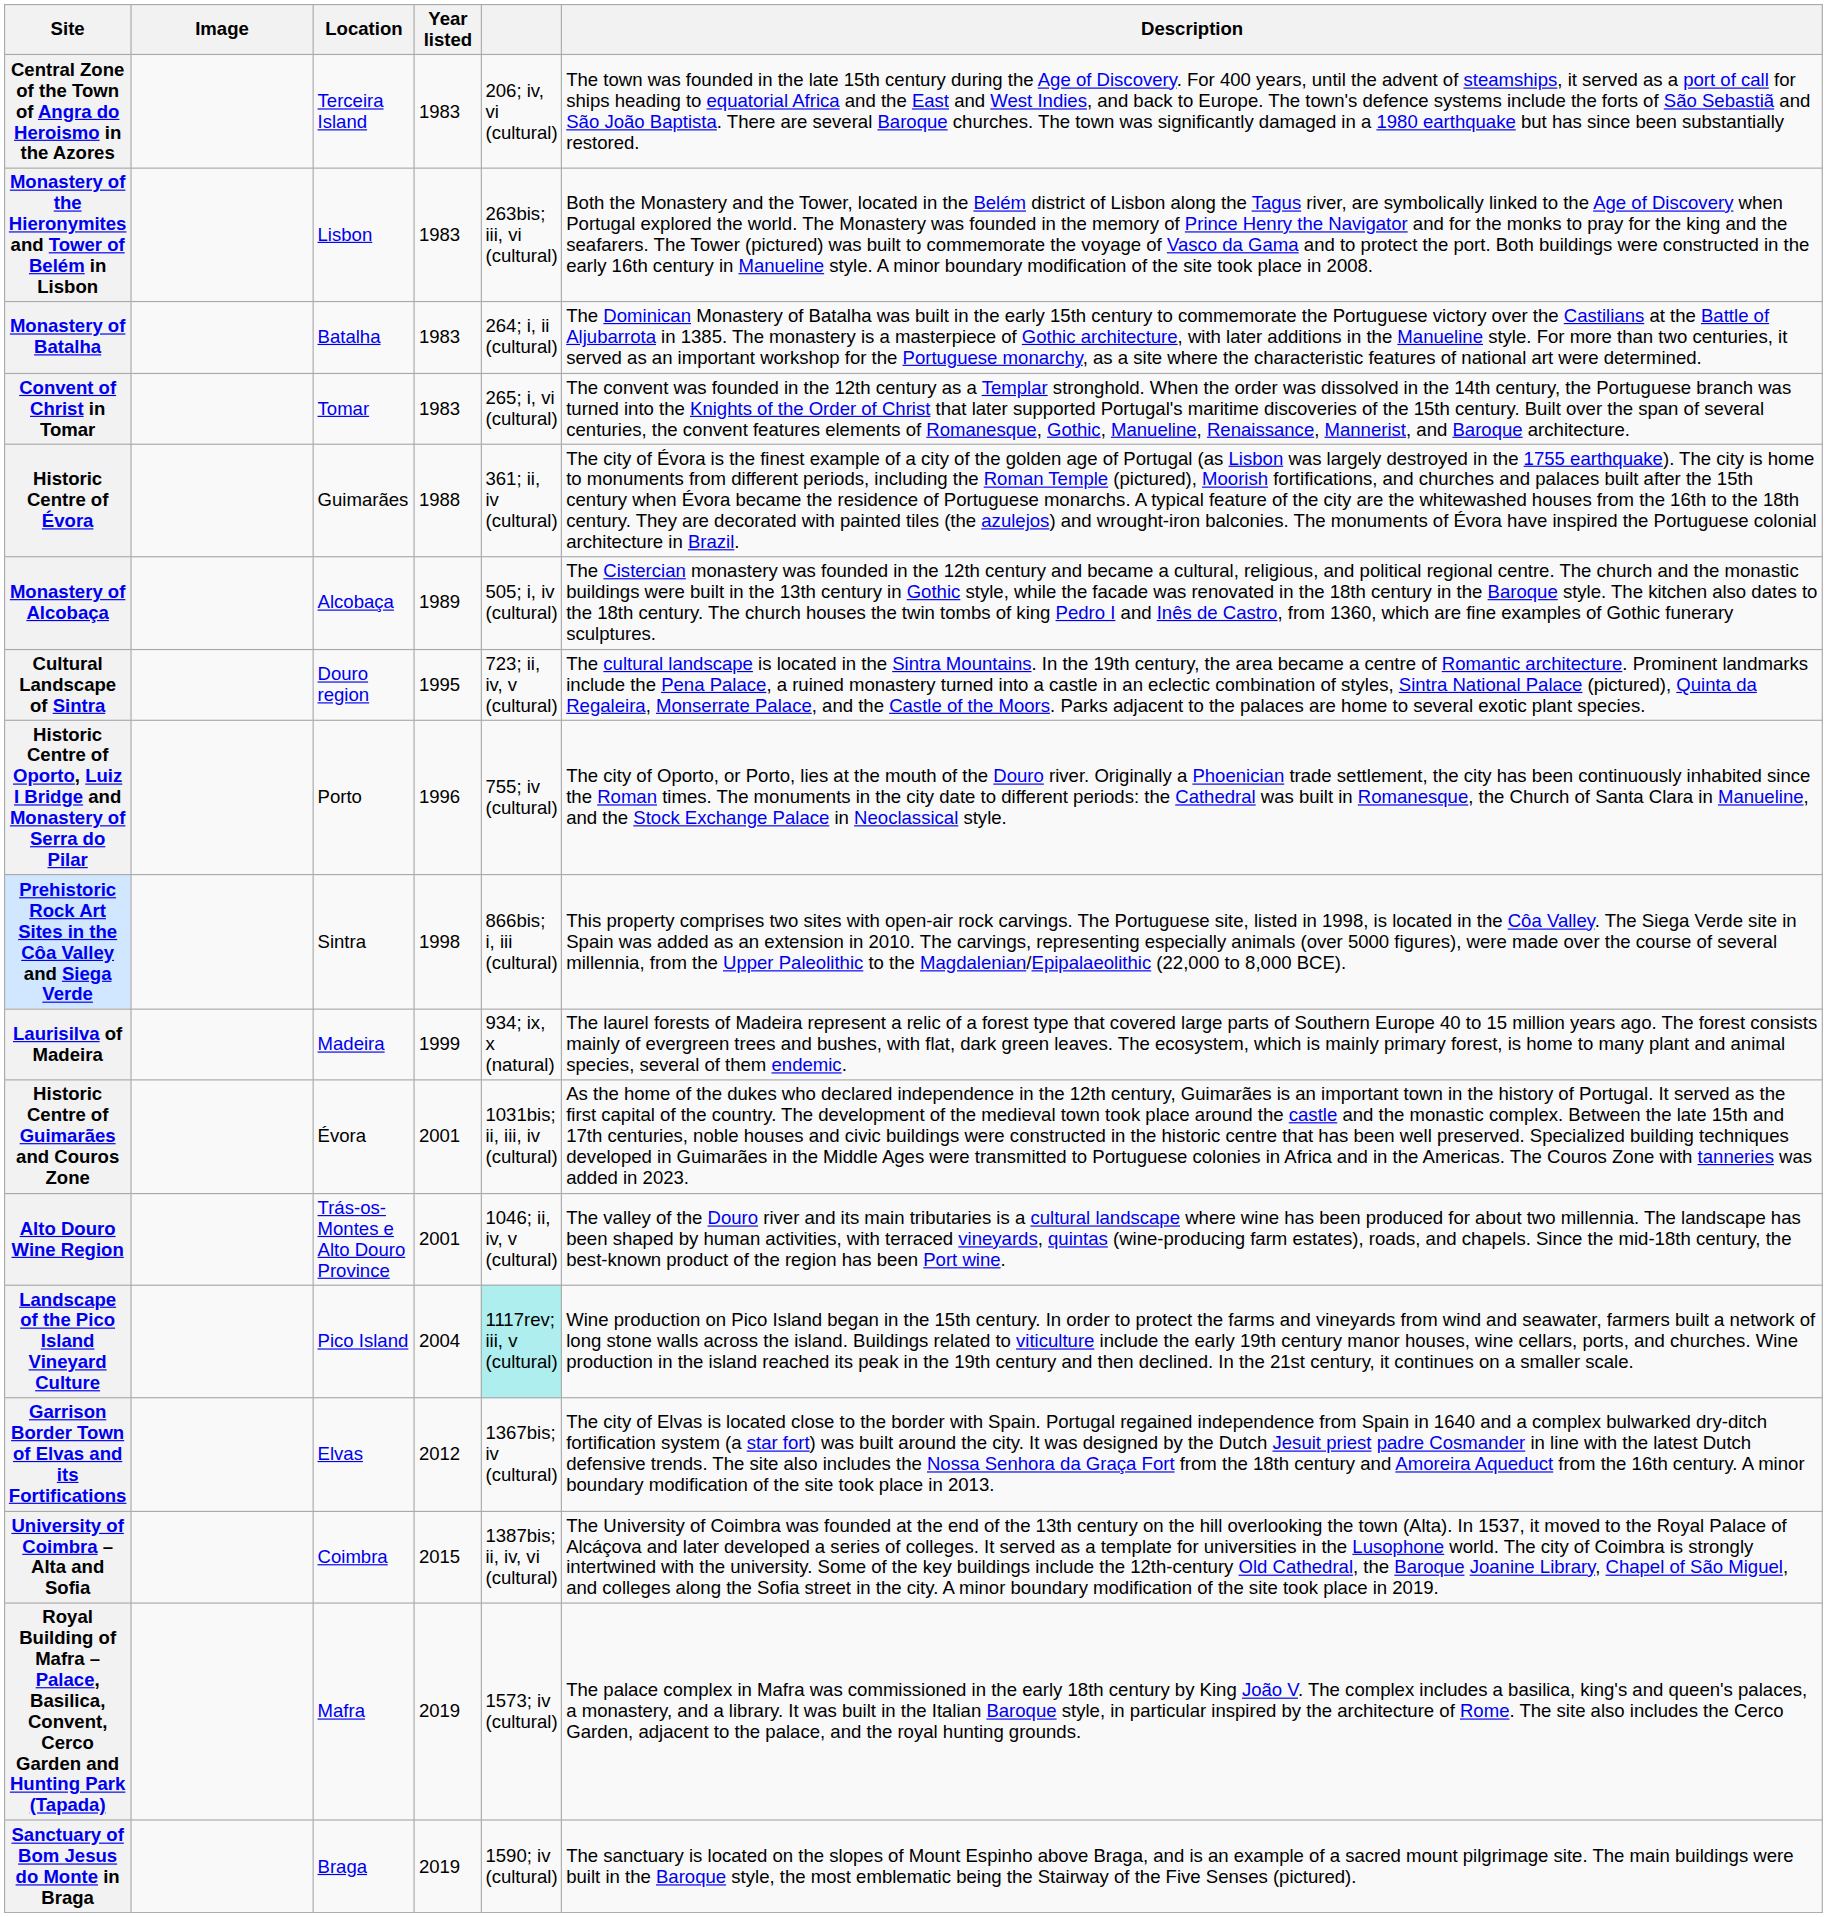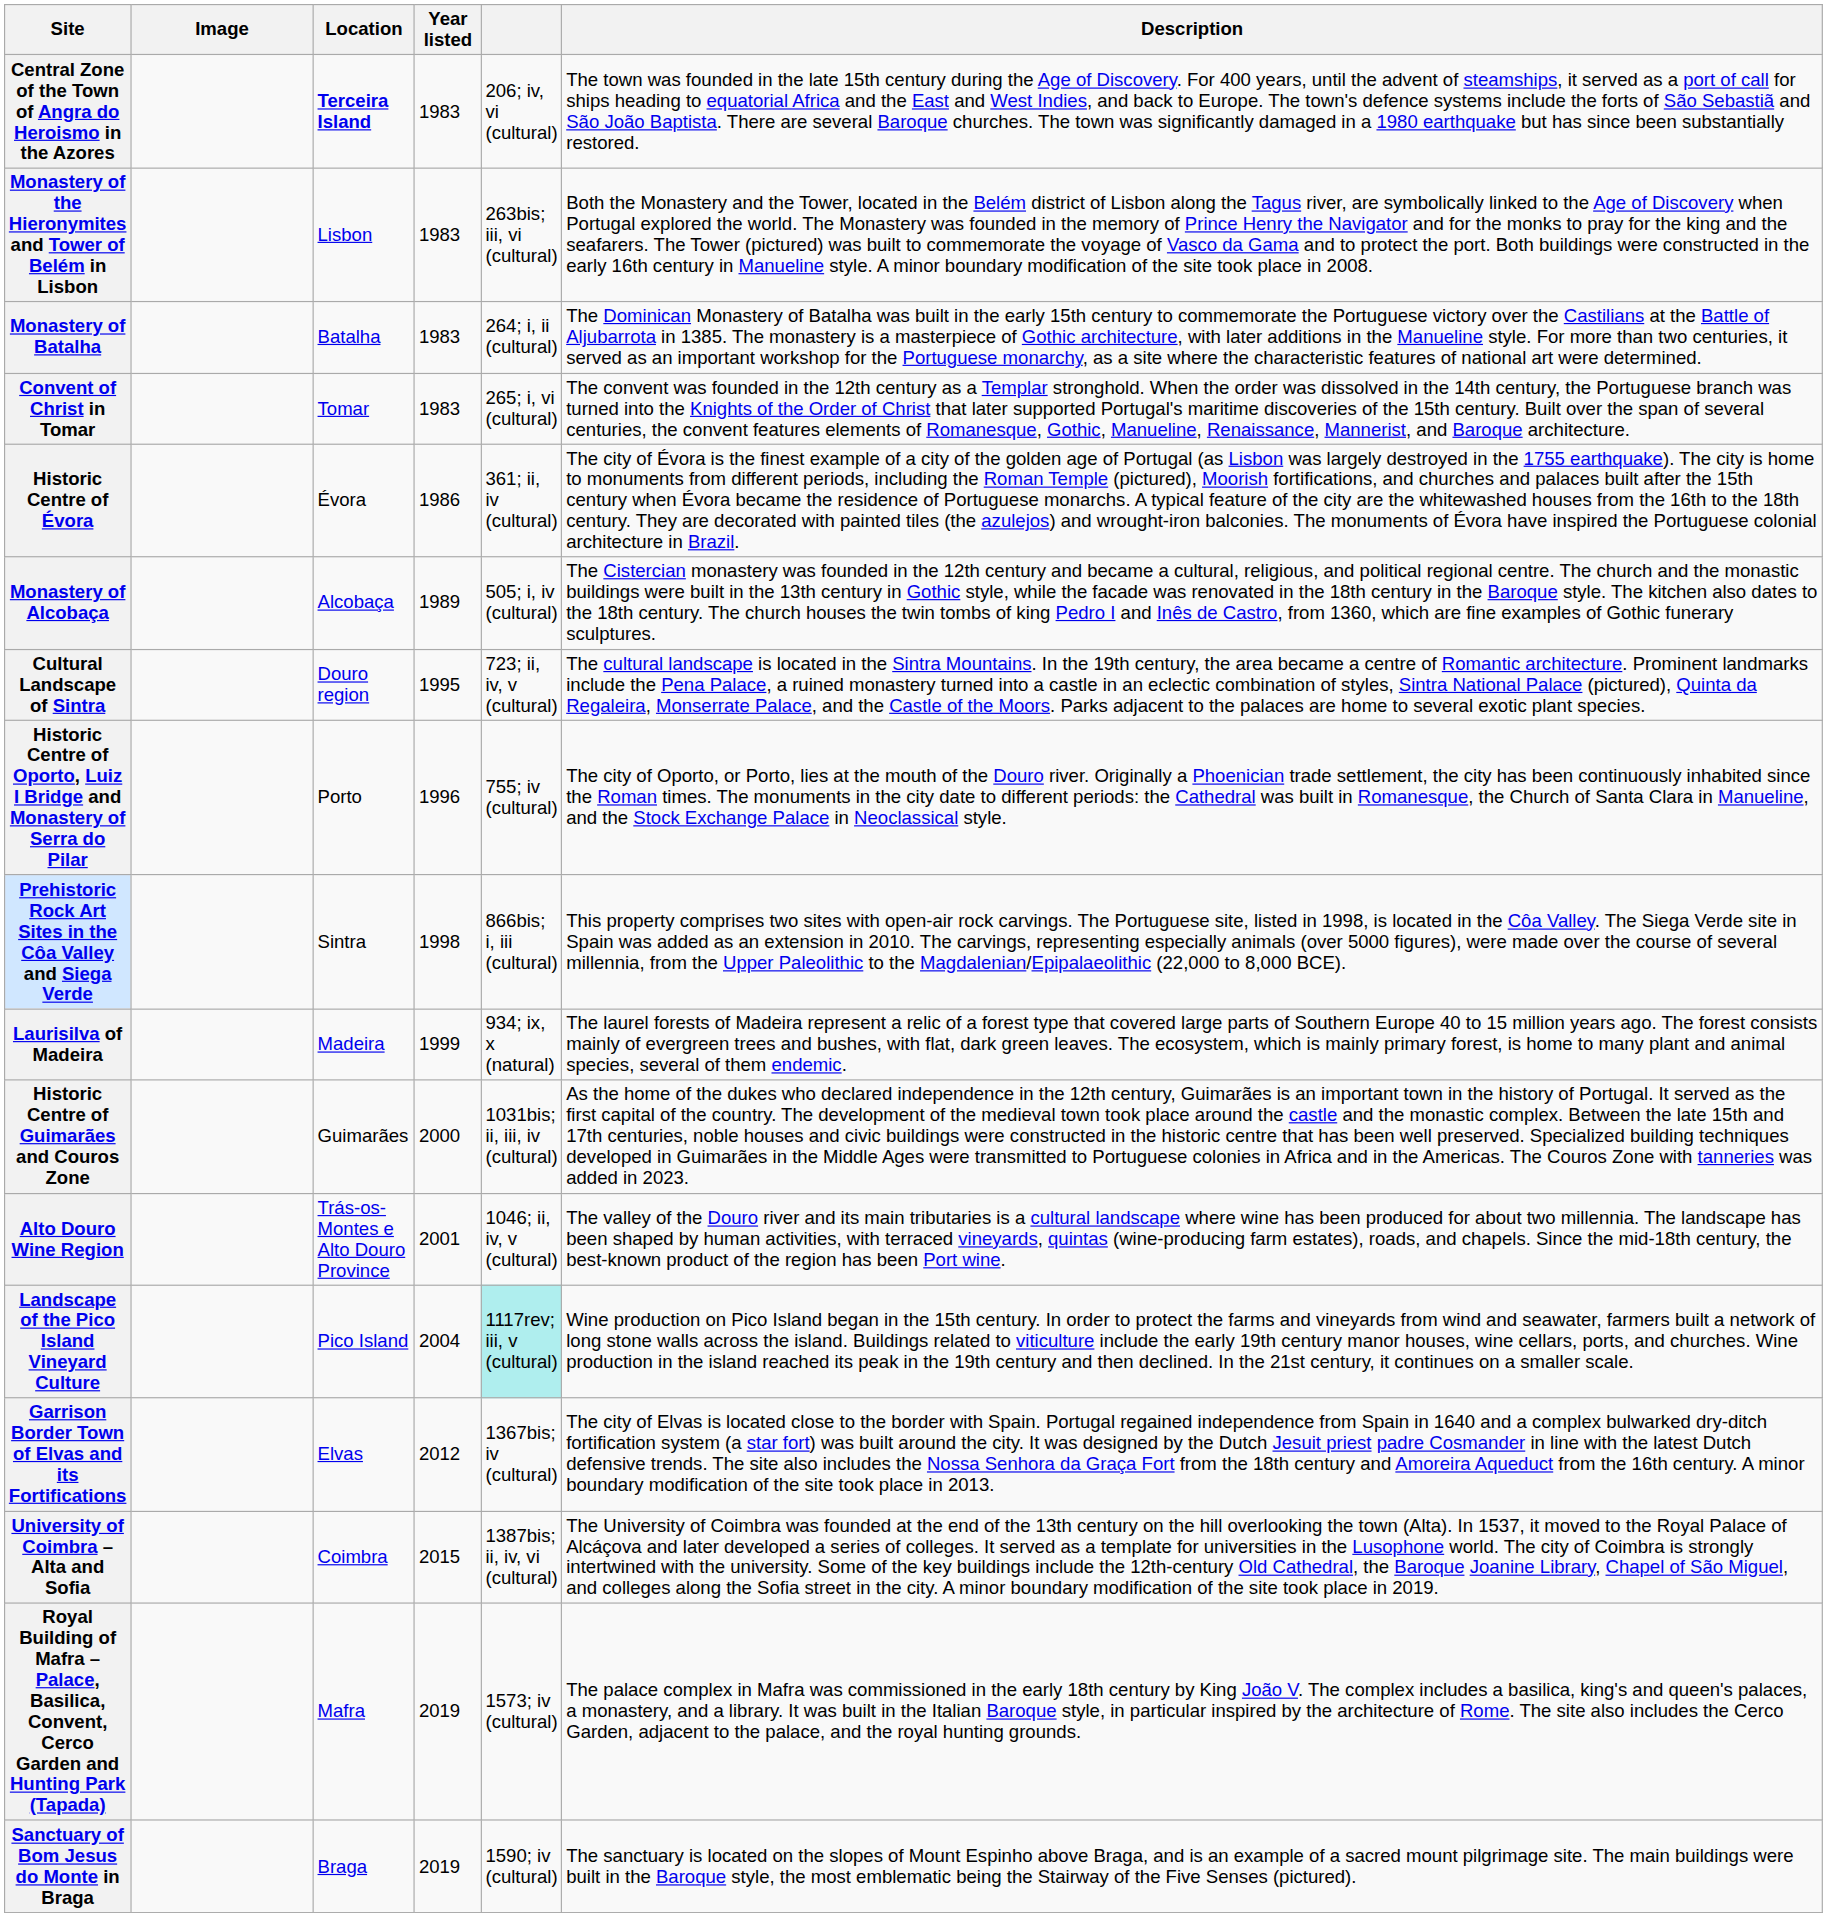Central Zone of the Town of Angra do Heroismo in the Azores | Location: normal -> bold
Historic Centre of Évora | Location: Guimarães -> Évora
Historic Centre of Évora | Year listed: 1988 -> 1986
Historic Centre of Guimarães and Couros Zone | Location: Évora -> Guimarães
Historic Centre of Guimarães and Couros Zone | Year listed: 2001 -> 2000
